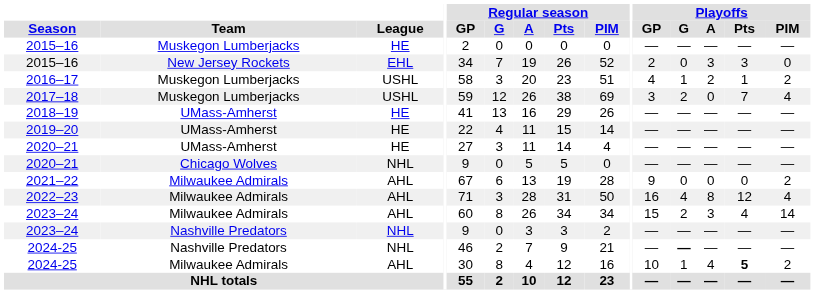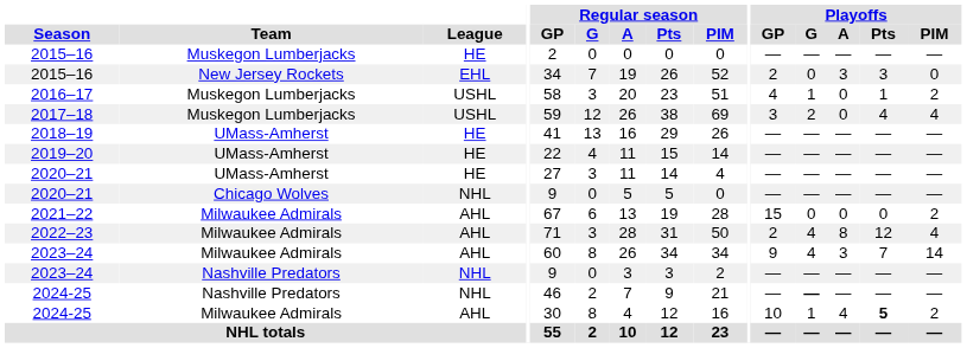2016–17 | Playoffs / A: 2 -> 0
2017–18 | Playoffs / Pts: 7 -> 4
2021–22 | Playoffs / GP: 9 -> 15
2022–23 | Playoffs / GP: 16 -> 2
2023–24 / Milwaukee Admirals | Playoffs / GP: 15 -> 9
2023–24 / Milwaukee Admirals | Playoffs / G: 2 -> 4
2023–24 / Milwaukee Admirals | Playoffs / Pts: 4 -> 7
